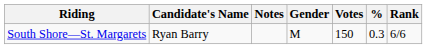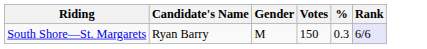- column: Notes
South Shore—St. Margarets | Rank: no background -> lavender background
